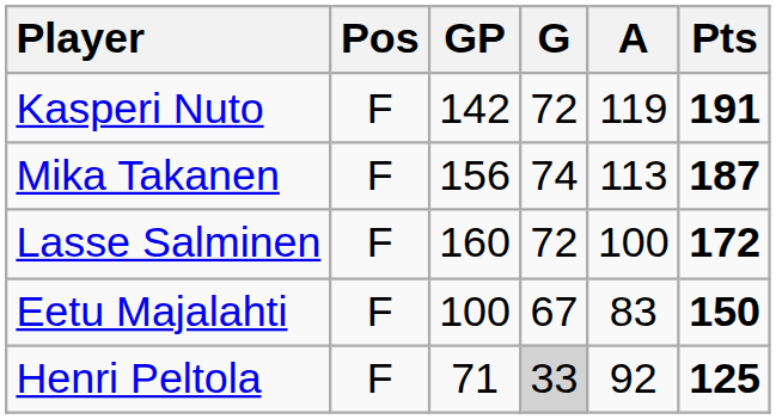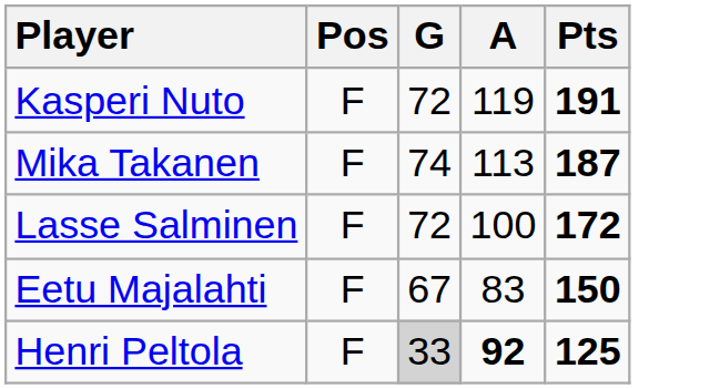- column: GP | 142 | 156 | 160 | 100 | 71
Henri Peltola | A: normal -> bold
